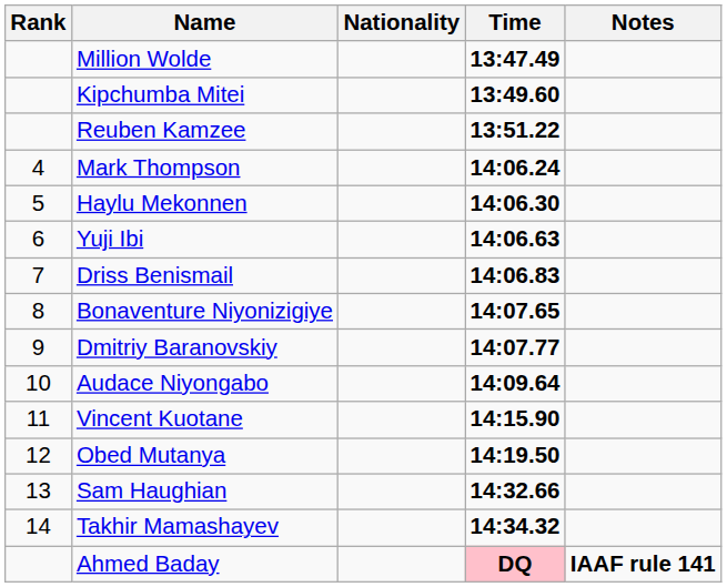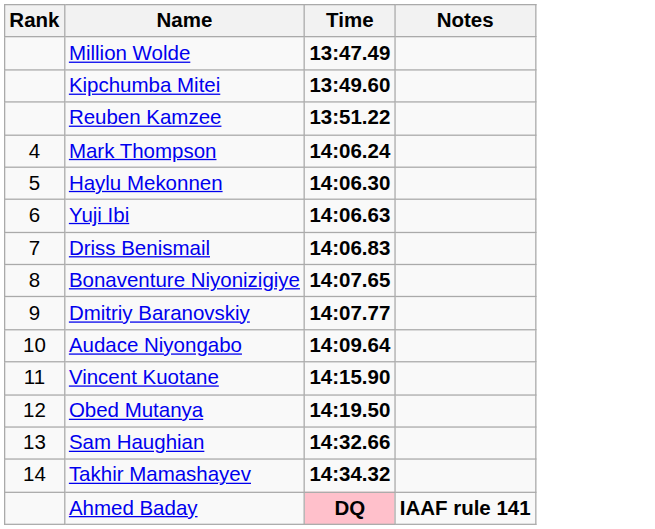- column: Nationality
